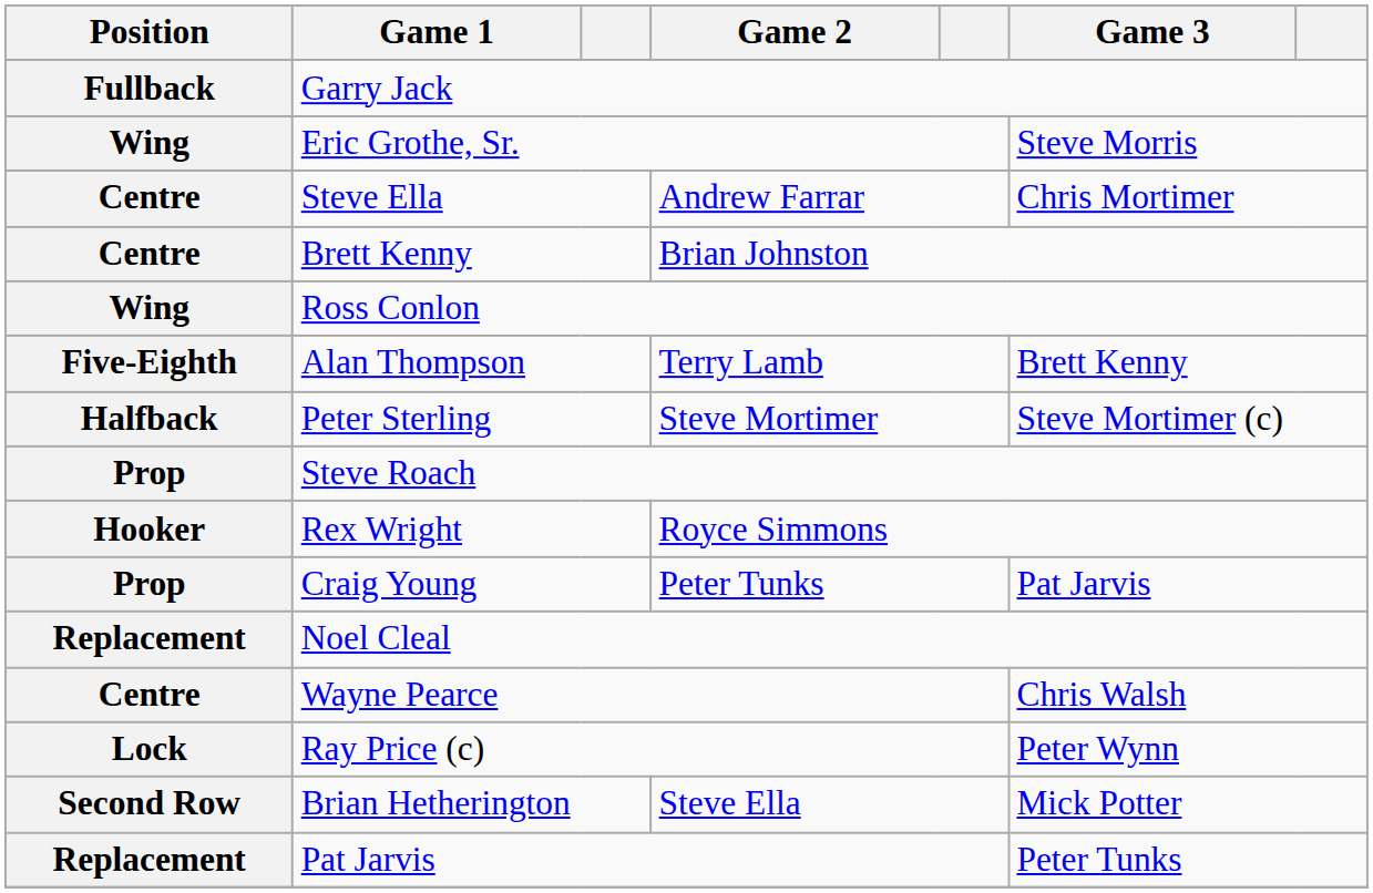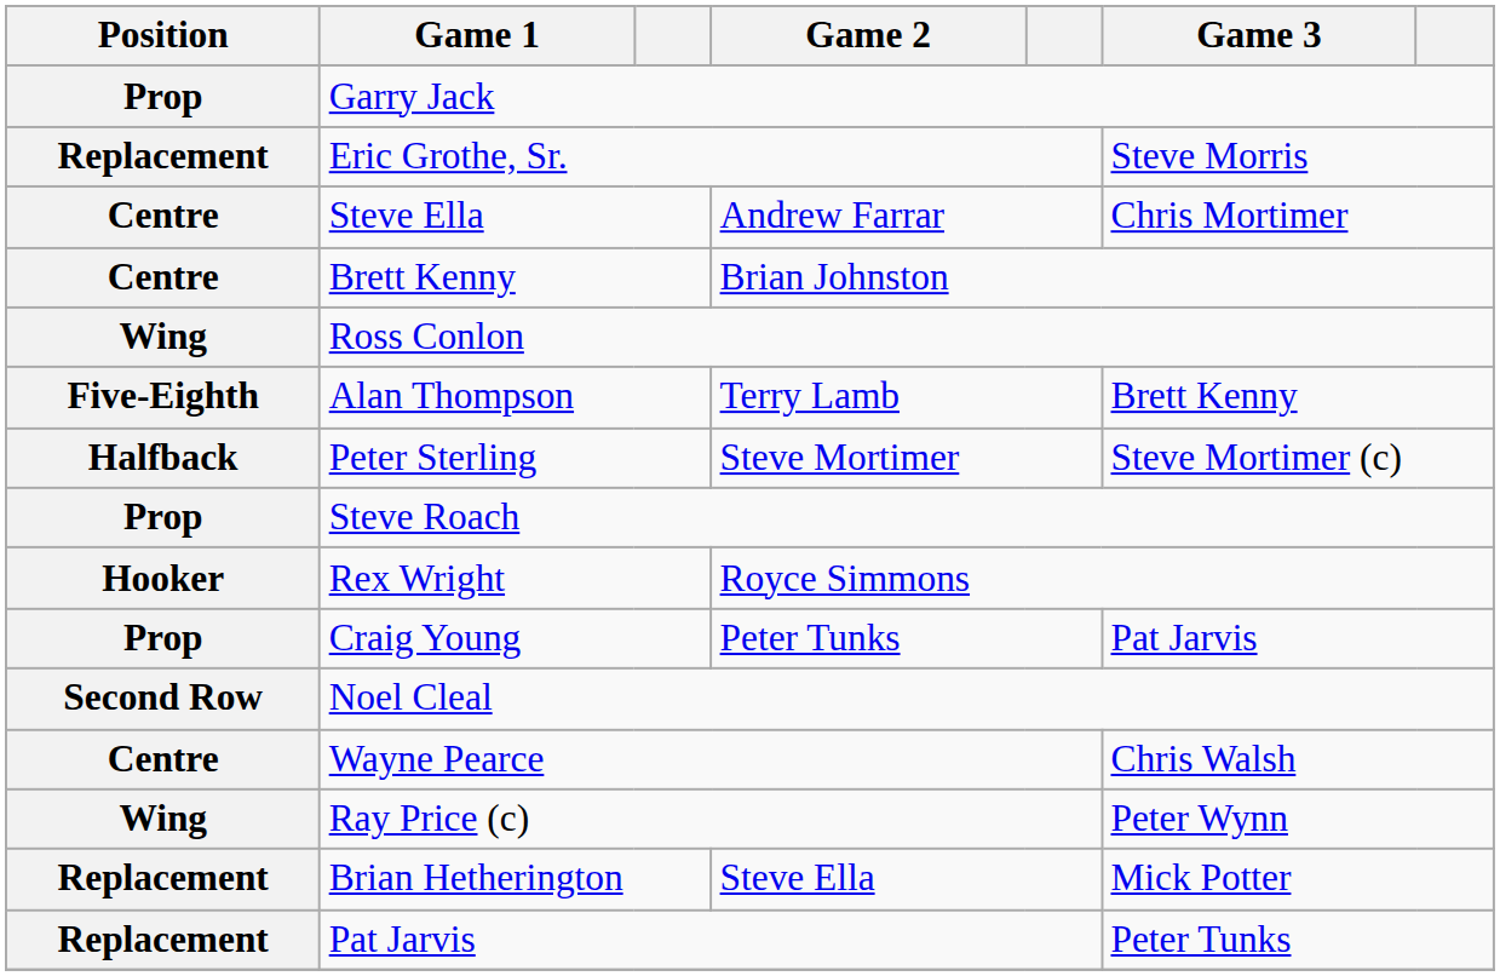Garry Jack | Position: Fullback -> Prop
Eric Grothe, Sr. | Position: Wing -> Replacement
Noel Cleal | Position: Replacement -> Second Row
Ray Price (c) | Position: Lock -> Wing
Brian Hetherington | Position: Second Row -> Replacement
